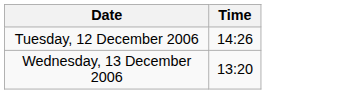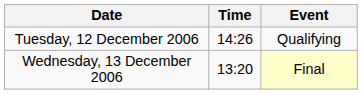+ column: Event | Qualifying | Final
